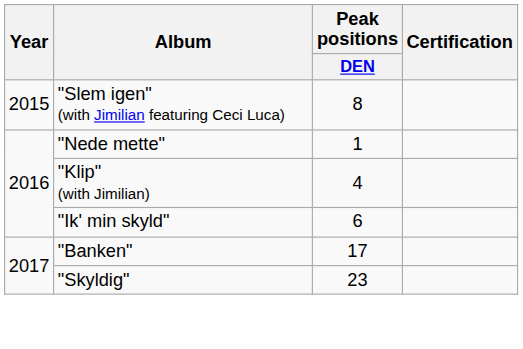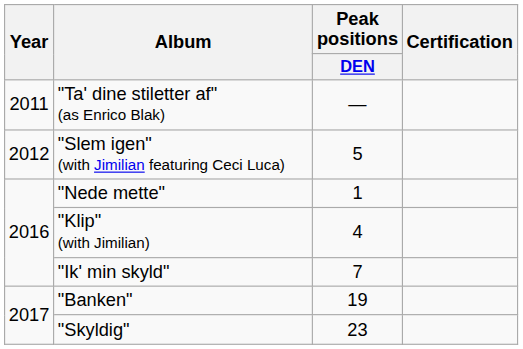+ row: 2011 | "Ta' dine stiletter af" (as Enrico Blak) | —
"Slem igen" (with Jimilian featuring Ceci Luca) | Year: 2015 -> 2012
"Slem igen" (with Jimilian featuring Ceci Luca) | Peak positions / DEN: 8 -> 5
"Ik' min skyld" | Peak positions / DEN: 6 -> 7
"Banken" | Peak positions / DEN: 17 -> 19
